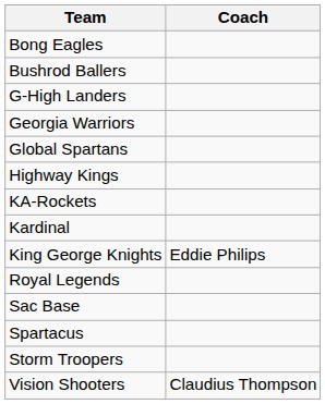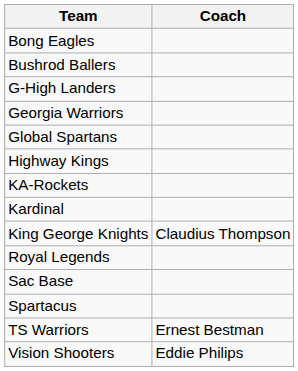King George Knights | Coach: Eddie Philips -> Claudius Thompson
- row: Storm Troopers
+ row: TS Warriors | Ernest Bestman
Vision Shooters | Coach: Claudius Thompson -> Eddie Philips
